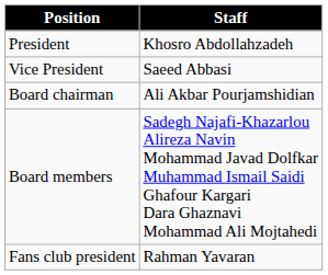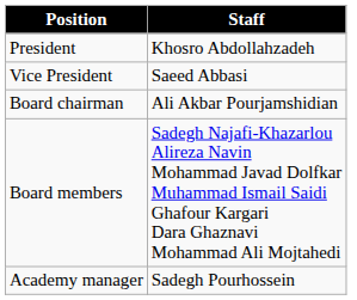- row: Fans club president | Rahman Yavaran
+ row: Academy manager | Sadegh Pourhossein
